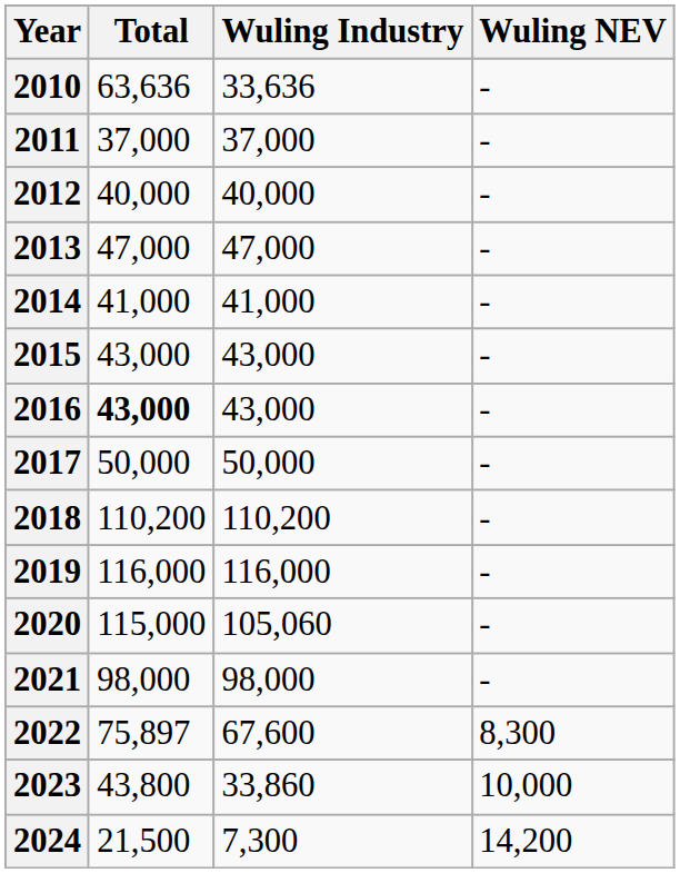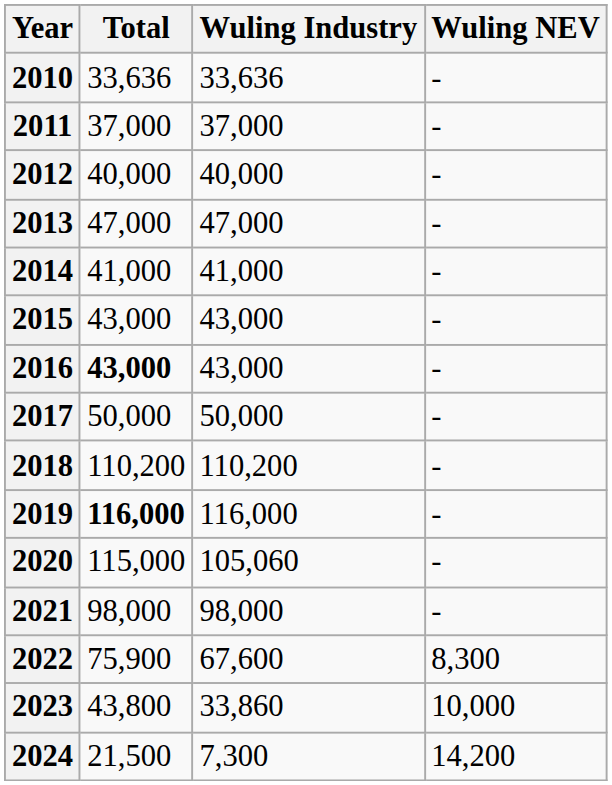2010 | Total: 63,636 -> 33,636
2019 | Total: normal -> bold
2022 | Total: 75,897 -> 75,900
